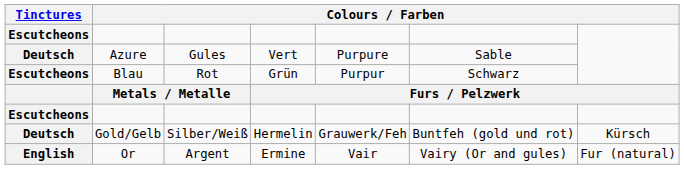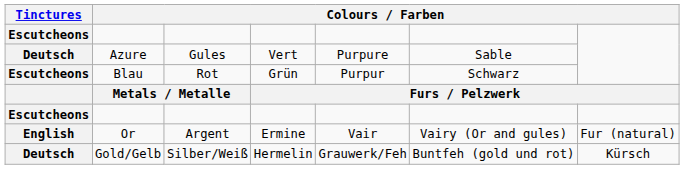rows swapped: Or <-> Gold/Gelb
